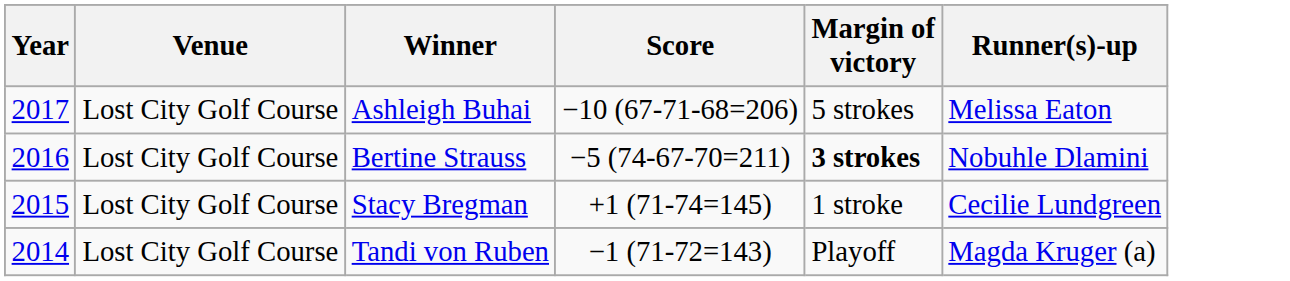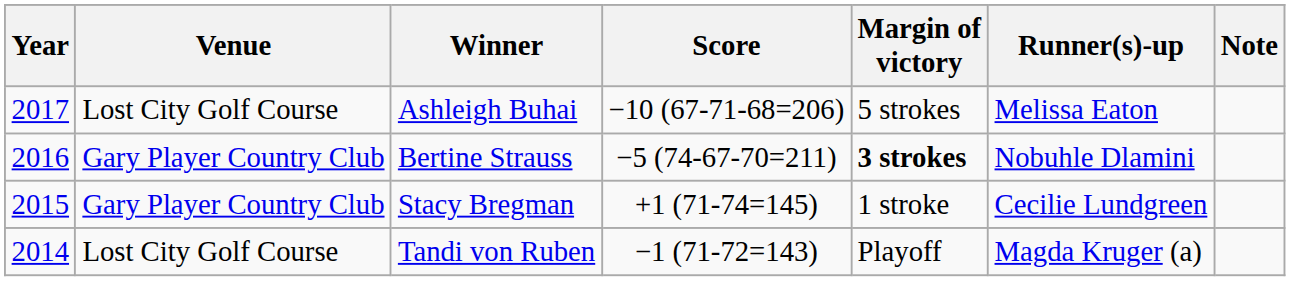+ column: Note
Bertine Strauss | Venue: Lost City Golf Course -> Gary Player Country Club
Stacy Bregman | Venue: Lost City Golf Course -> Gary Player Country Club
